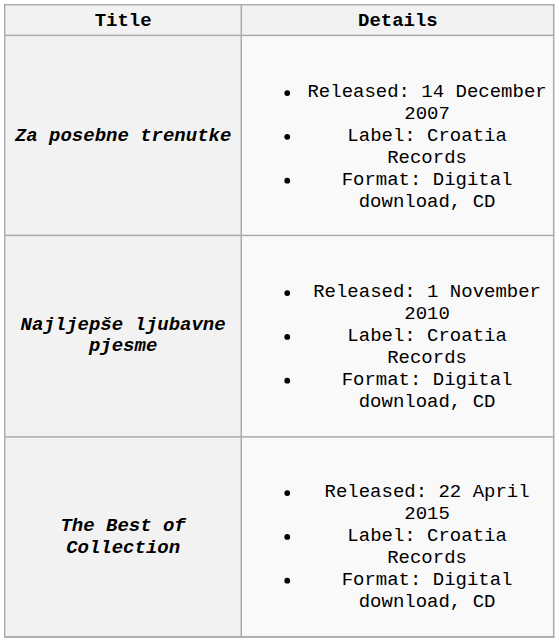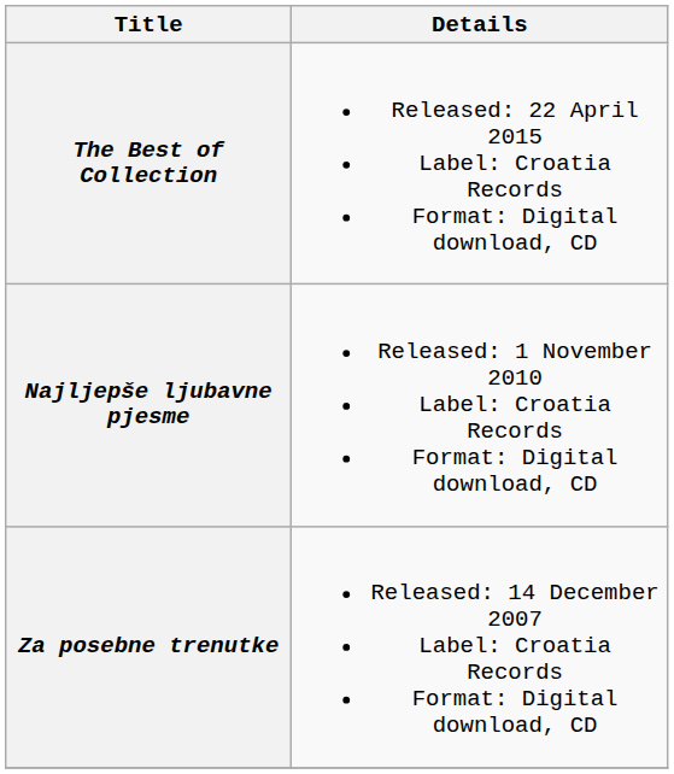rows swapped: Za posebne trenutke <-> The Best of Collection
